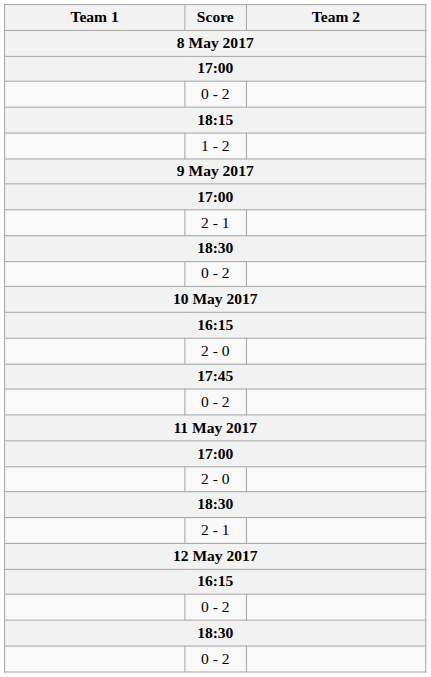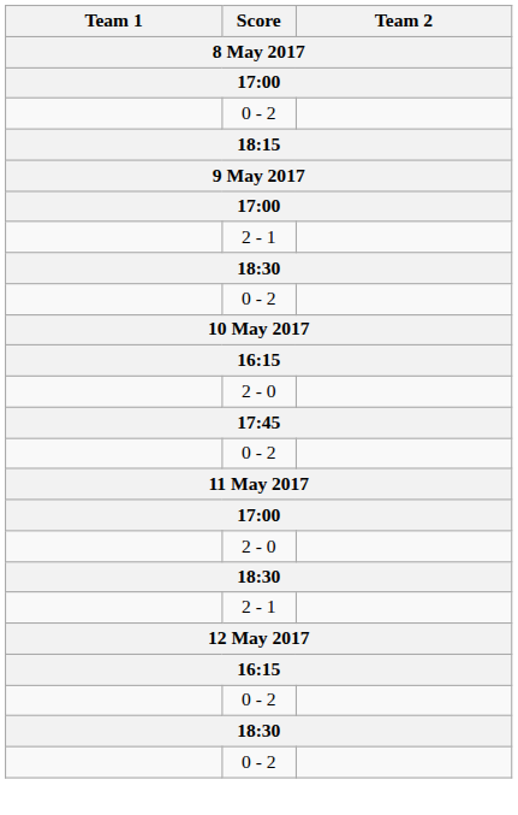- row: 1 - 2
